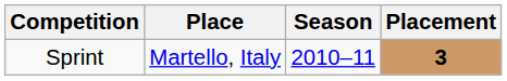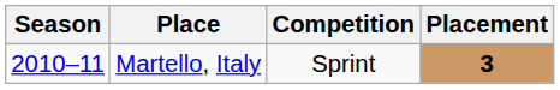columns swapped: Season <-> Competition
